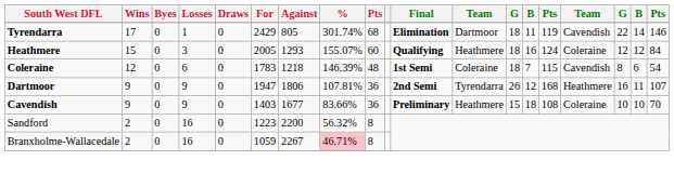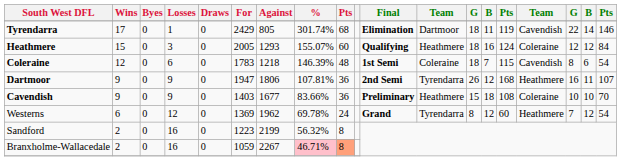+ row: Westerns | 6 | 0 | 12 | 0 | 1369 | 1962 | 69.78% | 24 | Grand | Tyrendarra | 8 | 12 | 60 | Heathmere | 7 | 12 | 54
Sandford | Against: 2200 -> 2199
Branxholme-Wallacedale | column 9: no background -> lightsalmon background
